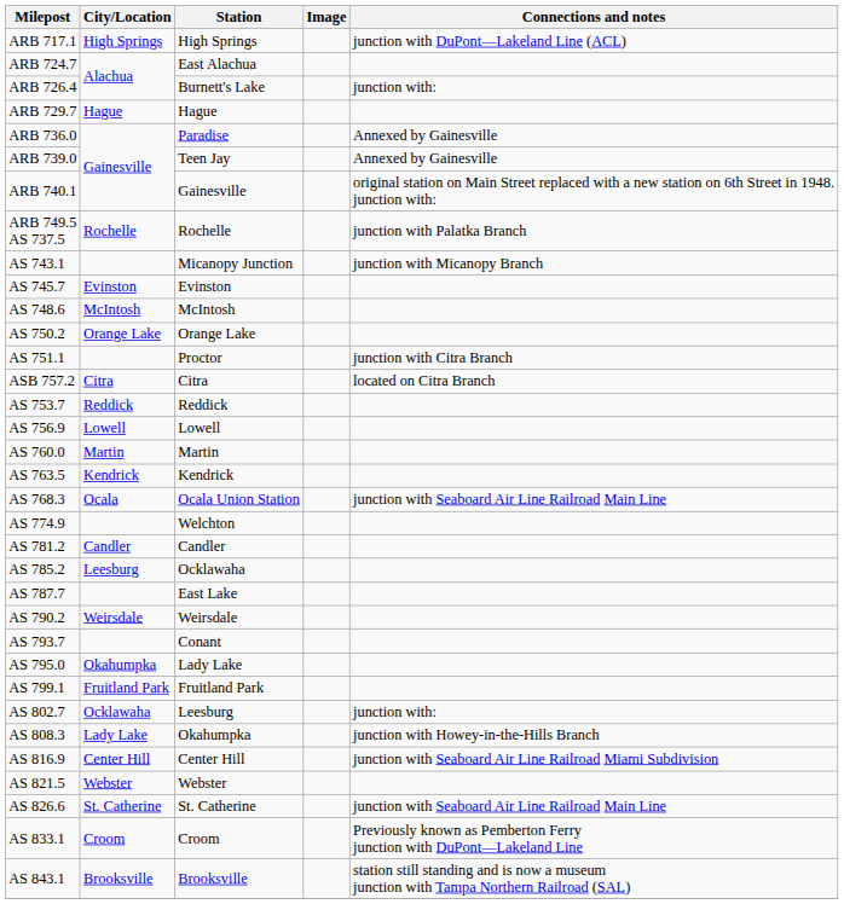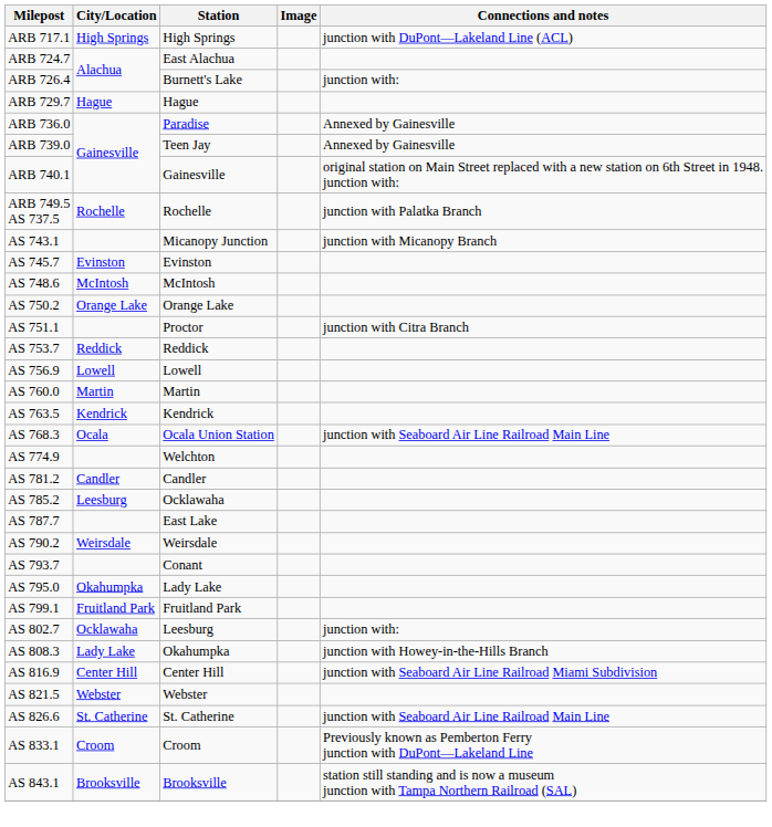- row: ASB 757.2 | Citra | Citra | located on Citra Branch
